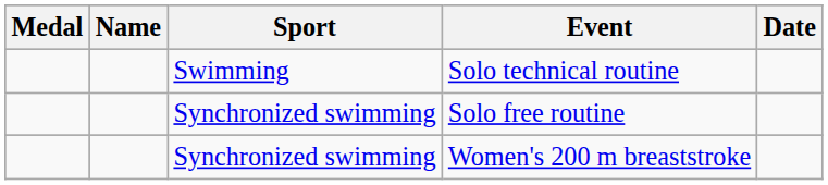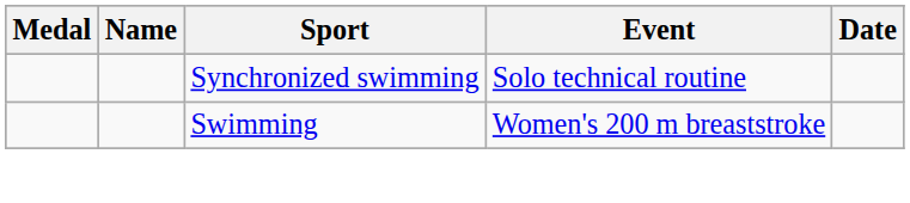Solo technical routine | Sport: Swimming -> Synchronized swimming
- row: Synchronized swimming | Solo free routine
Women's 200 m breaststroke | Sport: Synchronized swimming -> Swimming
